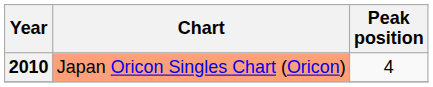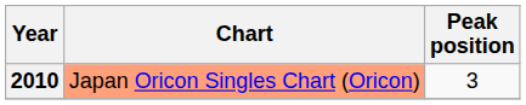2010 | Peak position: 4 -> 3
